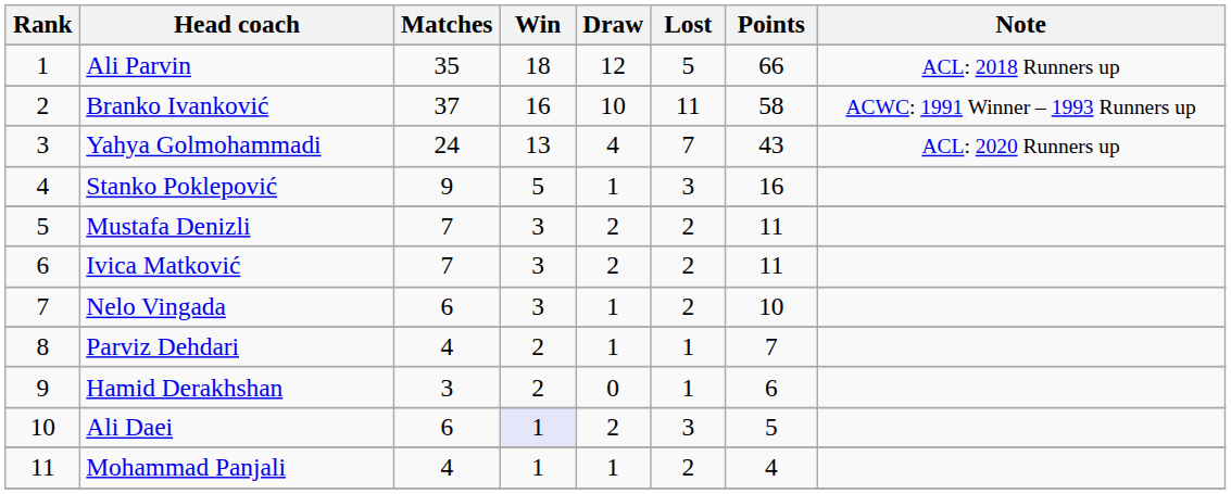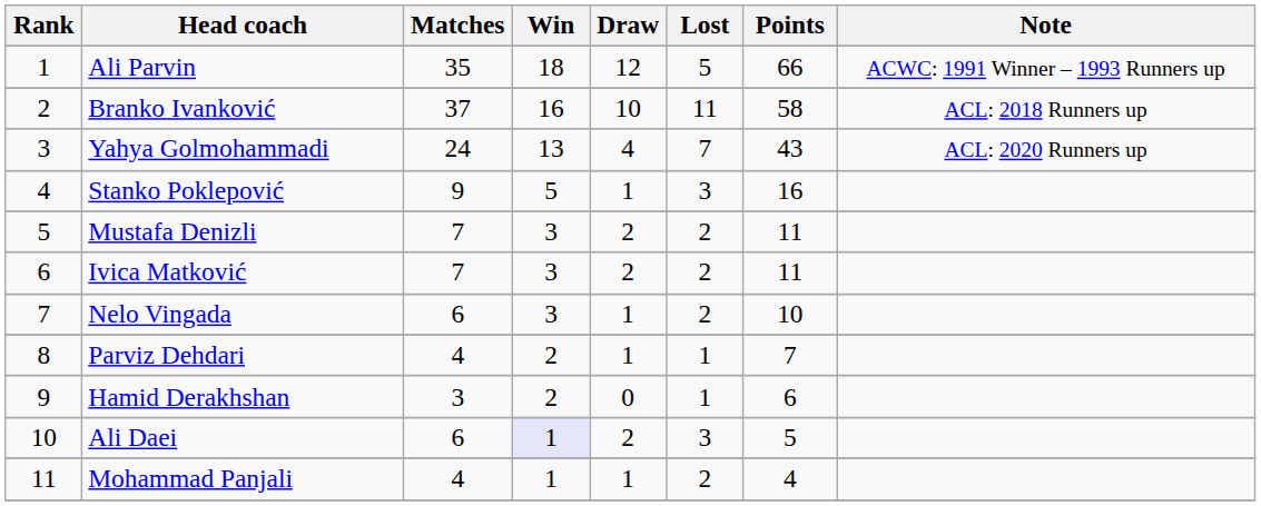Ali Parvin | Note: ACL: 2018 Runners up -> ACWC: 1991 Winner – 1993 Runners up
Branko Ivanković | Note: ACWC: 1991 Winner – 1993 Runners up -> ACL: 2018 Runners up
